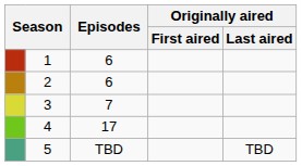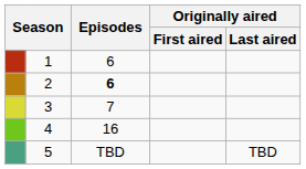2 | Episodes: normal -> bold
4 | Episodes: 17 -> 16
